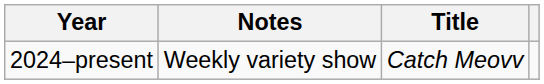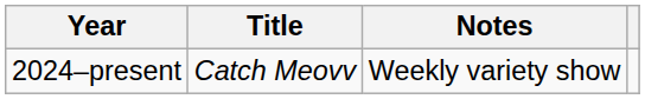columns swapped: Title <-> Notes
